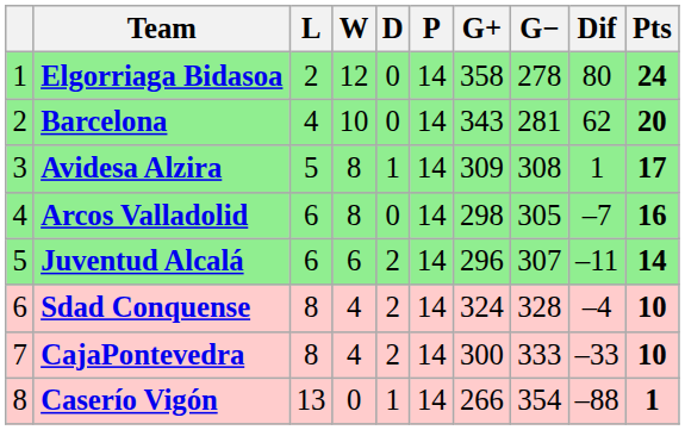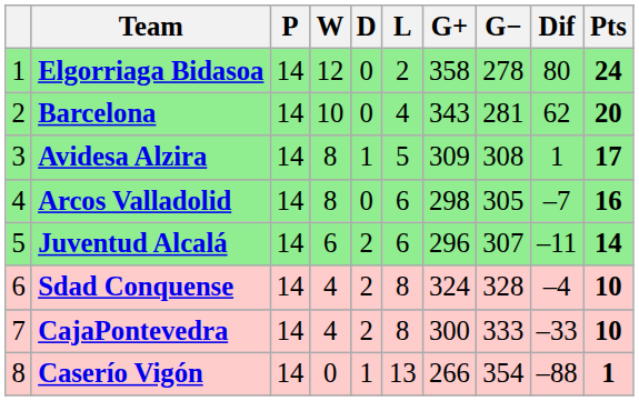columns swapped: P <-> L
